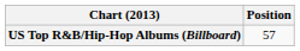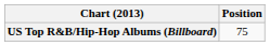US Top R&B/Hip-Hop Albums (Billboard) | Position: 57 -> 75
